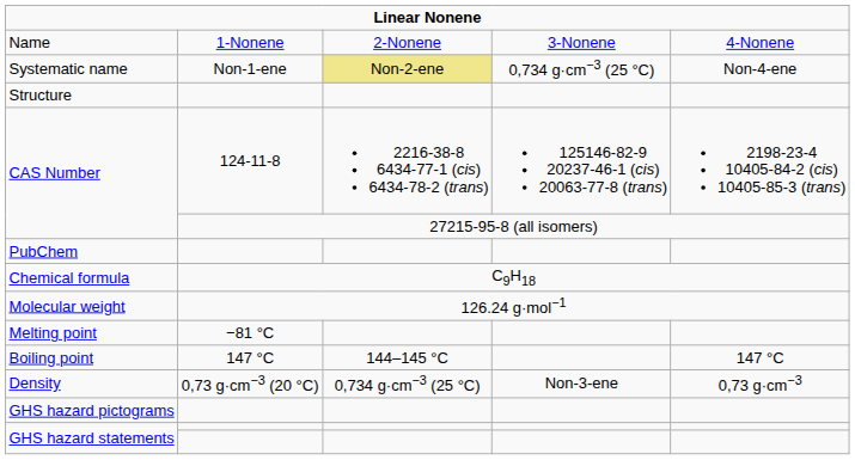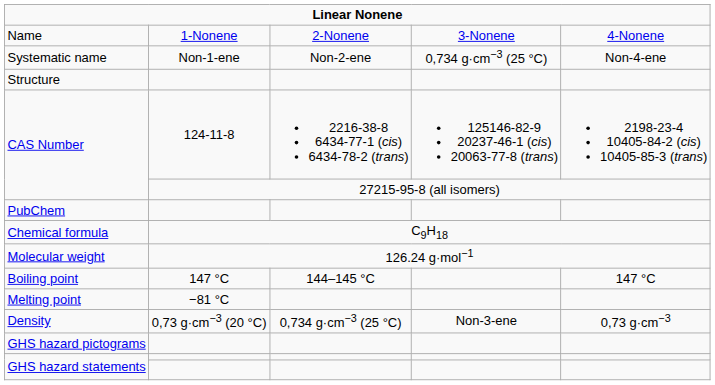Systematic name | column 3: khaki background -> no background
rows swapped: Melting point <-> Boiling point
